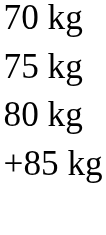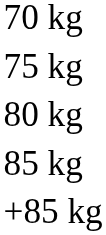+ row: 85 kg
